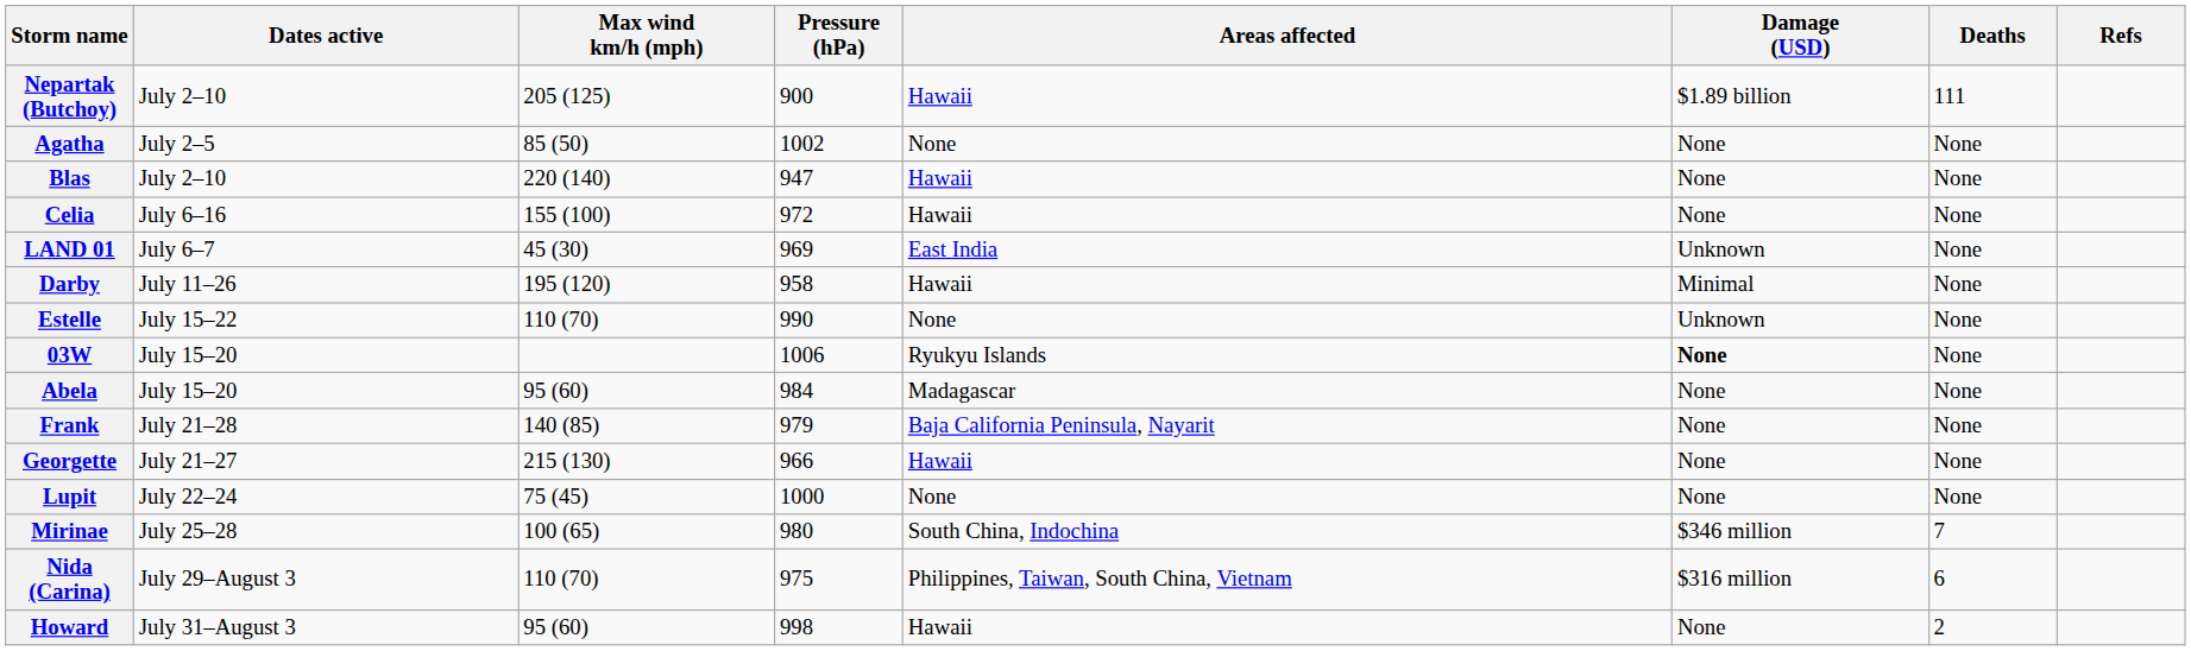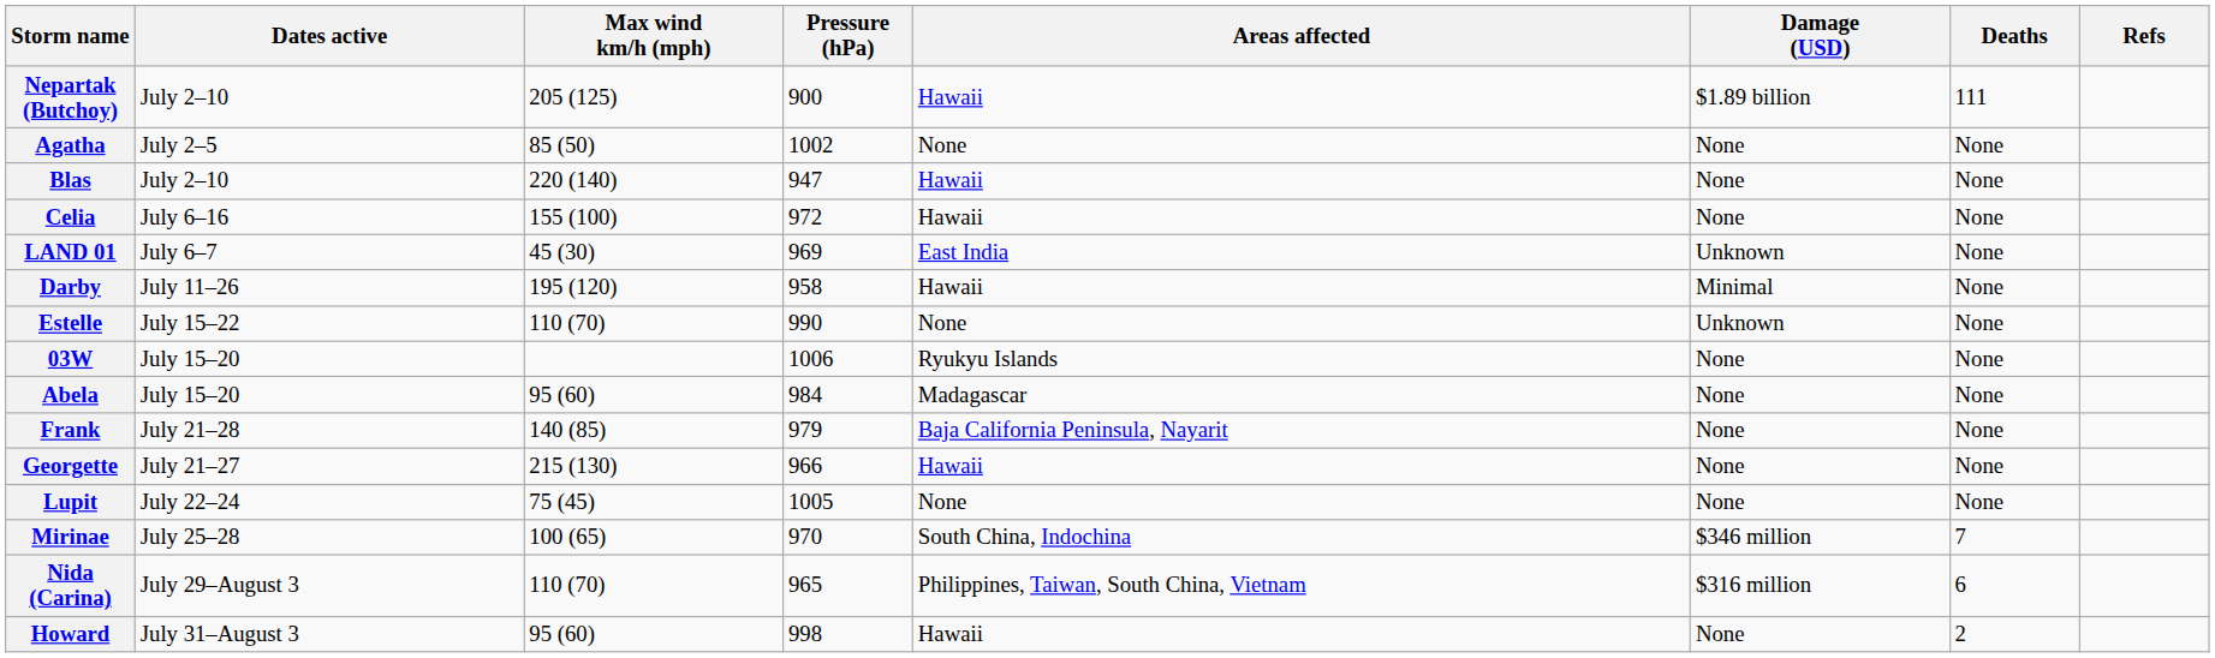03W | Damage (USD): bold -> normal
Lupit | Pressure (hPa): 1000 -> 1005
Mirinae | Pressure (hPa): 980 -> 970
Nida (Carina) | Pressure (hPa): 975 -> 965
